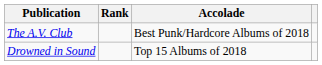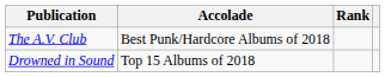columns swapped: Accolade <-> Rank
